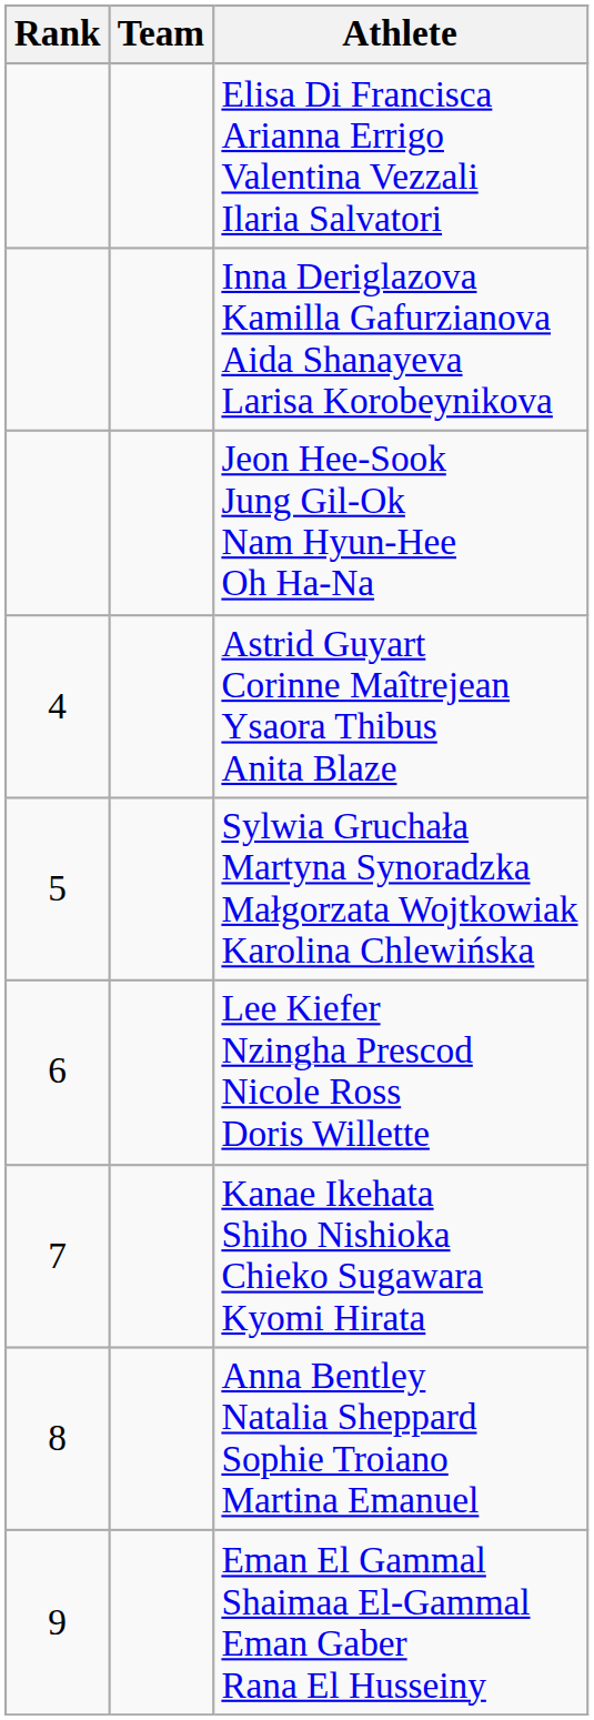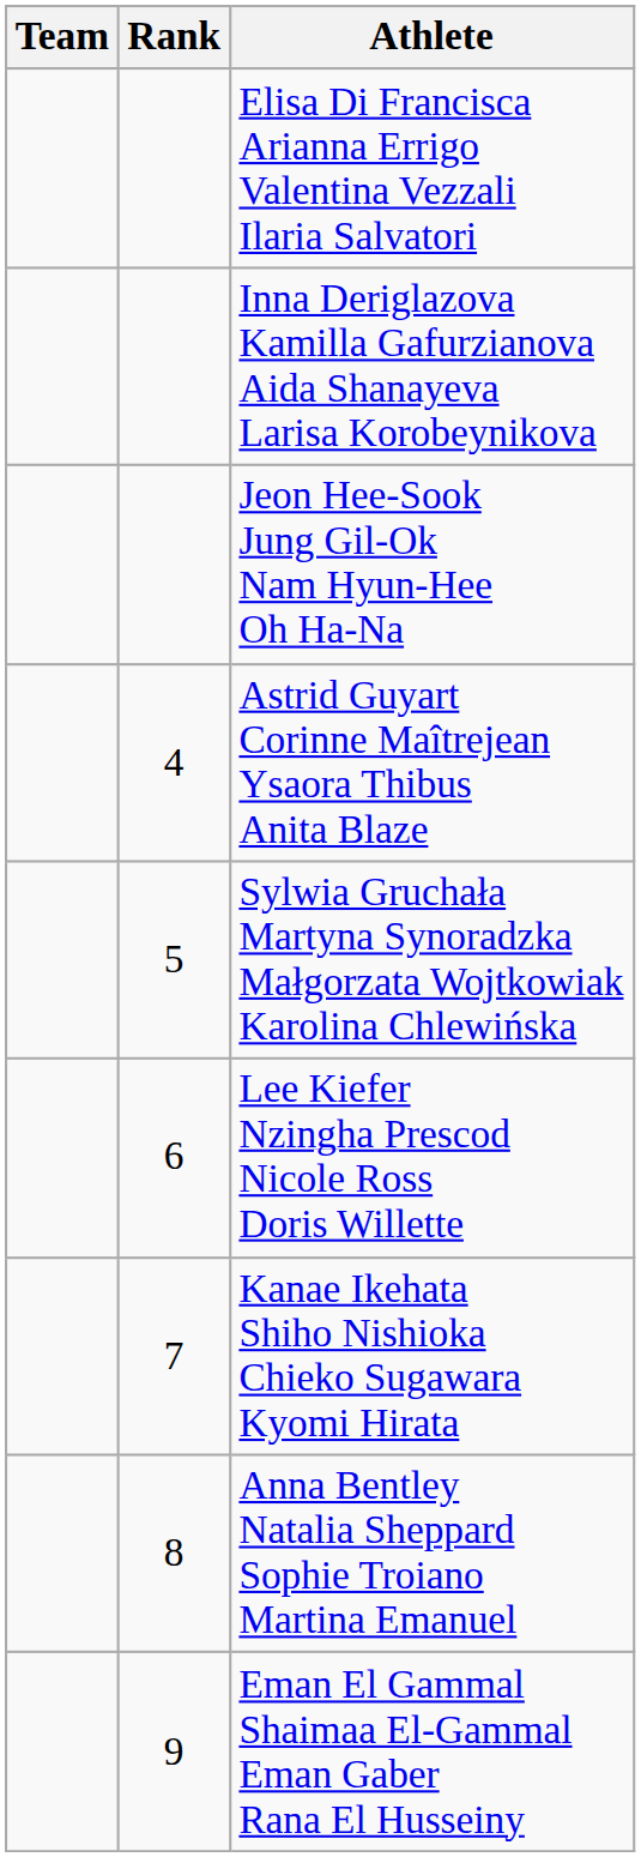columns swapped: Rank <-> Team
